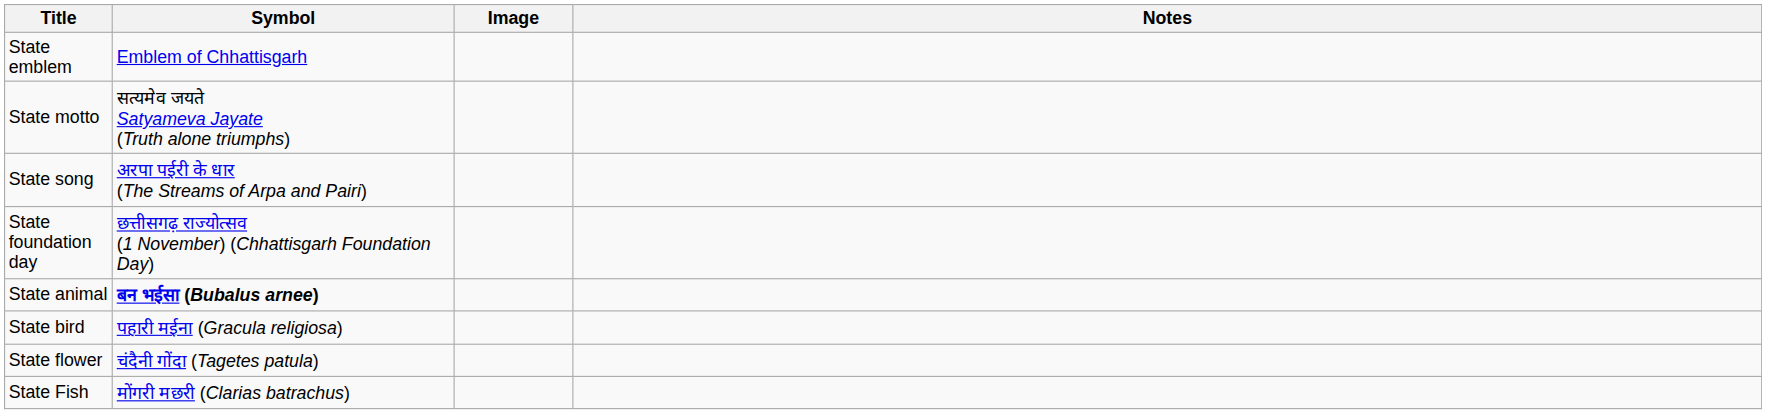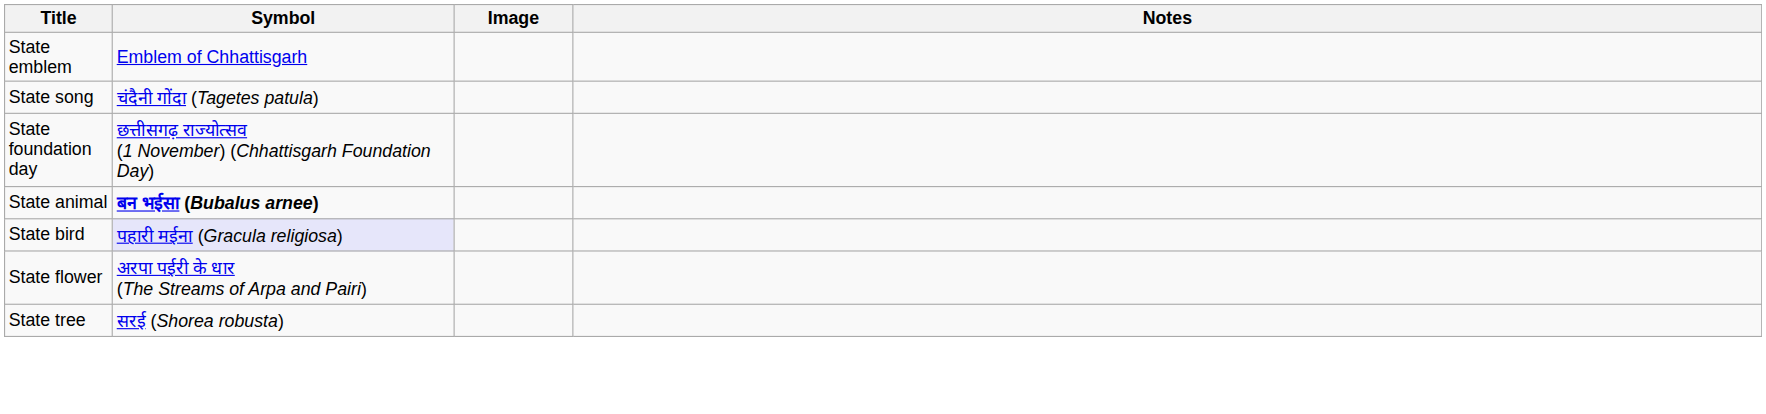- row: State motto | सत्यमेव जयते Satyameva Jayate (Truth alone triumphs)
State song | Symbol: अरपा पईरी के धार (The Streams of Arpa and Pairi) -> चंदैनी गोंदा (Tagetes patula)
State bird | Symbol: no background -> lavender background
State flower | Symbol: चंदैनी गोंदा (Tagetes patula) -> अरपा पईरी के धार (The Streams of Arpa and Pairi)
+ row: State tree | सरई (Shorea robusta)
- row: State Fish | मोंगरी मछरी (Clarias batrachus)
